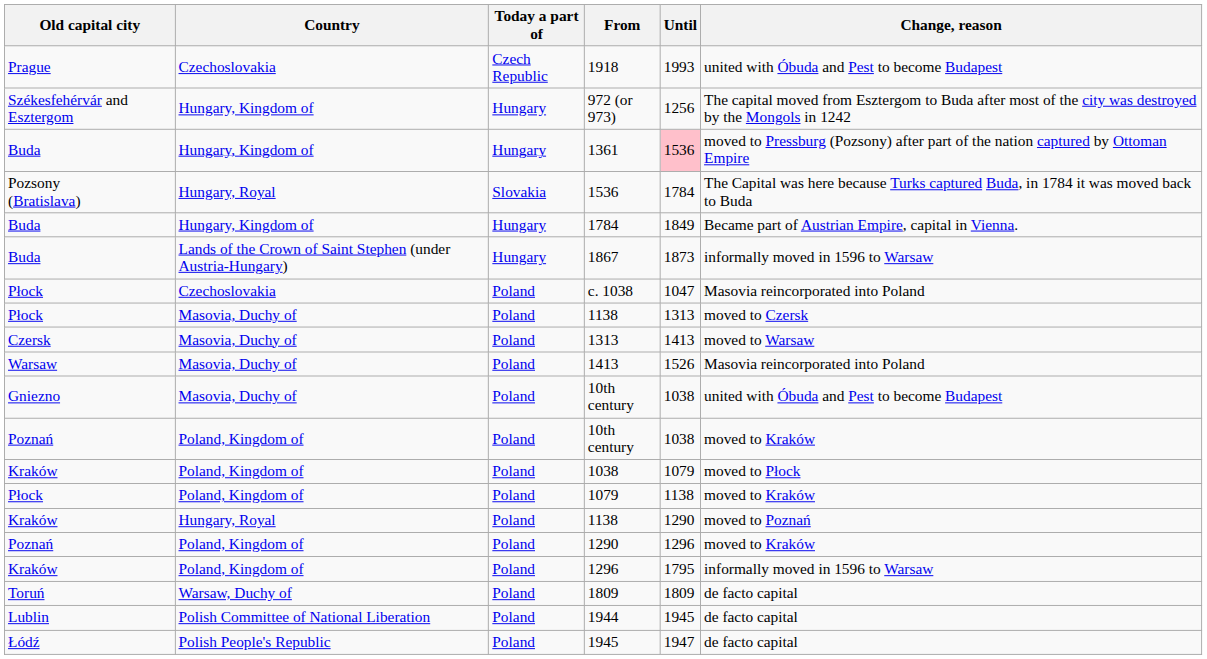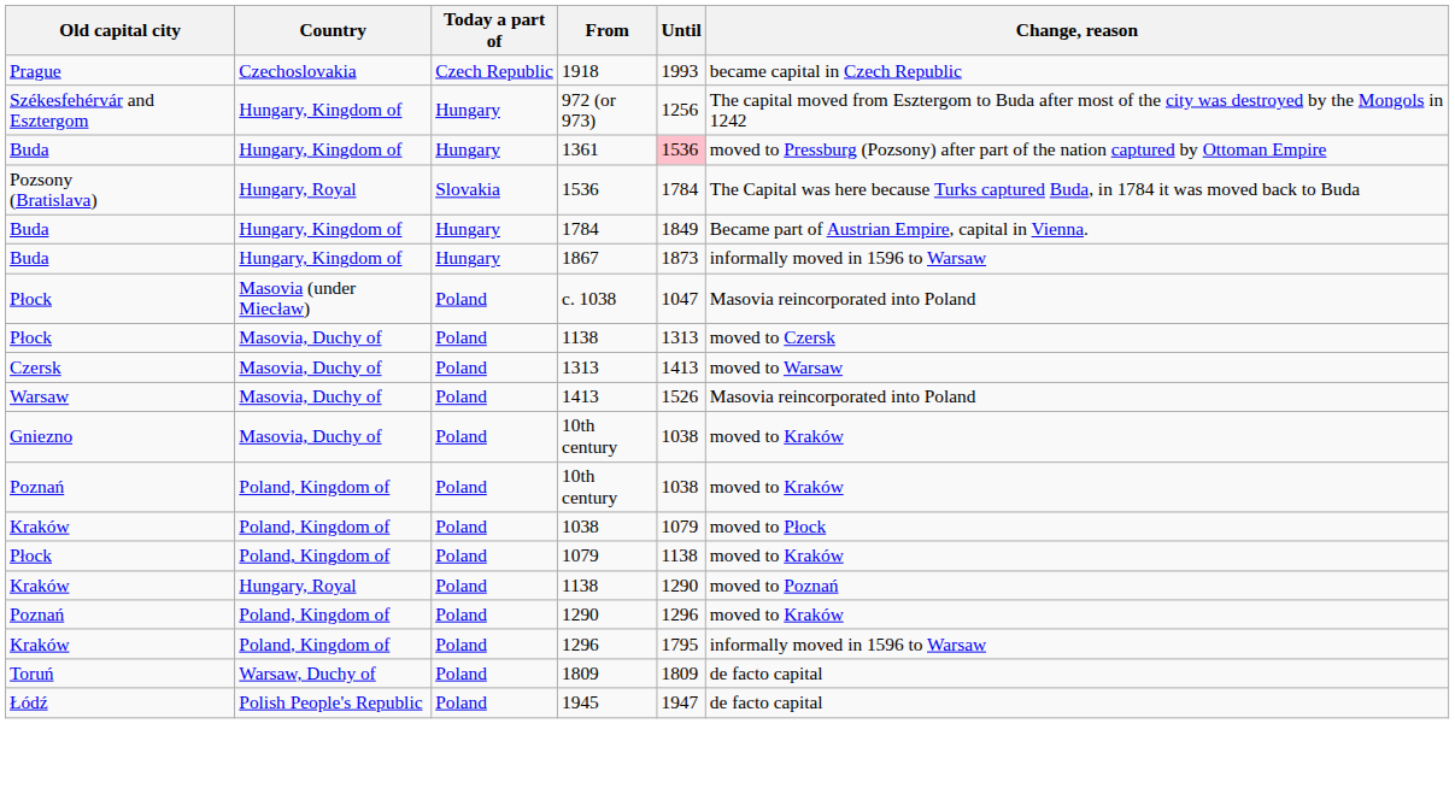1918 | Change, reason: united with Óbuda and Pest to become Budapest -> became capital in Czech Republic
1867 | Country: Lands of the Crown of Saint Stephen (under Austria-Hungary) -> Hungary, Kingdom of
c. 1038 | Country: Czechoslovakia -> Masovia (under Miecław)
Gniezno / 10th century | Change, reason: united with Óbuda and Pest to become Budapest -> moved to Kraków
- row: Lublin | Polish Committee of National Liberation | Poland | 1944 | 1945 | de facto capital
